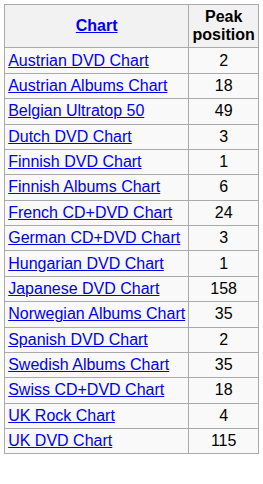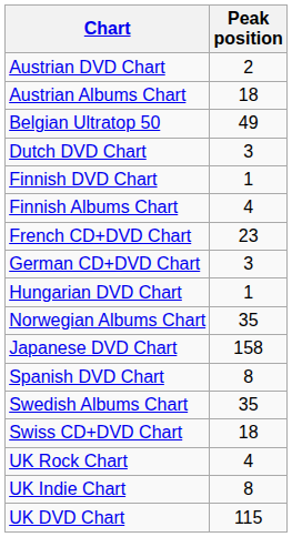Finnish Albums Chart | Peak position: 6 -> 4
French CD+DVD Chart | Peak position: 24 -> 23
rows swapped: Norwegian Albums Chart <-> Japanese DVD Chart
Spanish DVD Chart | Peak position: 2 -> 8
+ row: UK Indie Chart | 8
